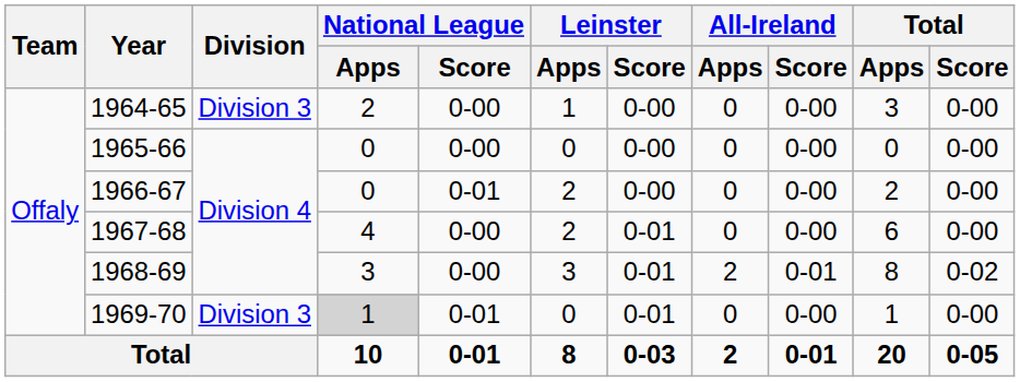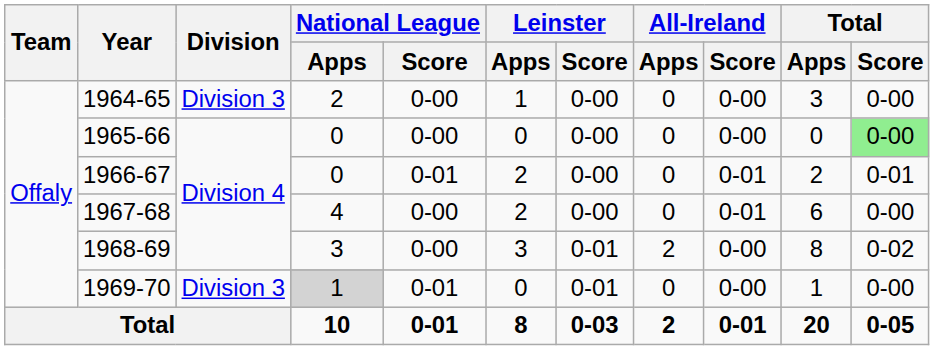1965-66 | Total / Score: no background -> lightgreen background
1966-67 | All-Ireland / Score: 0-00 -> 0-01
1966-67 | Total / Score: 0-00 -> 0-01
1967-68 | Leinster / Score: 0-01 -> 0-00
1967-68 | All-Ireland / Score: 0-00 -> 0-01
1968-69 | All-Ireland / Score: 0-01 -> 0-00
